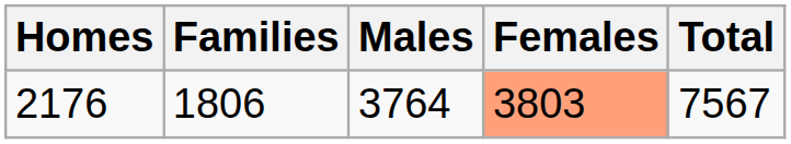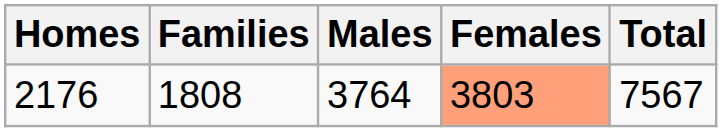2176 | Families: 1806 -> 1808
